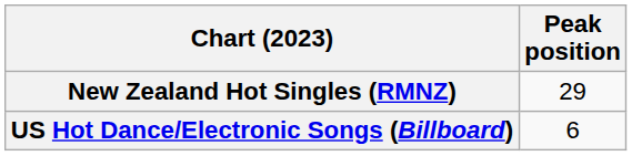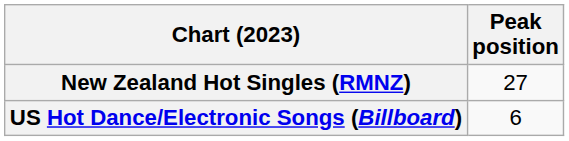New Zealand Hot Singles (RMNZ) | Peak position: 29 -> 27
